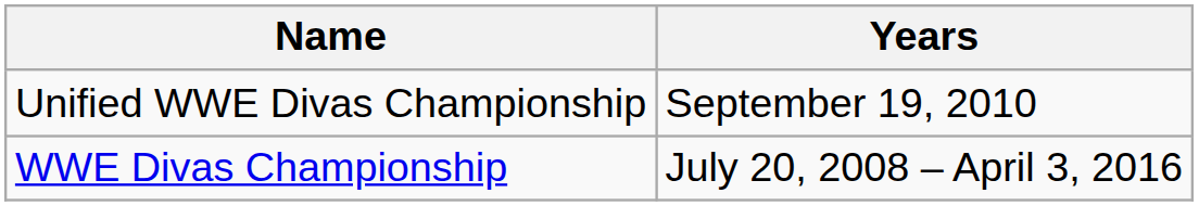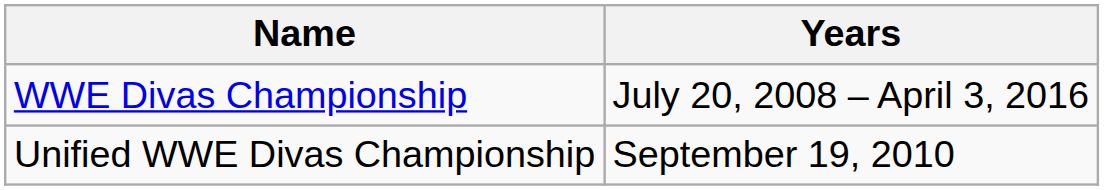rows swapped: WWE Divas Championship <-> Unified WWE Divas Championship
